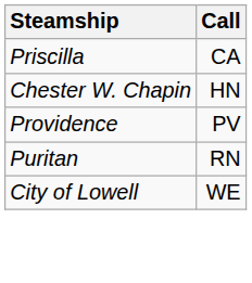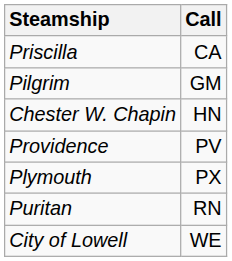+ row: Pilgrim | GM
+ row: Plymouth | PX
